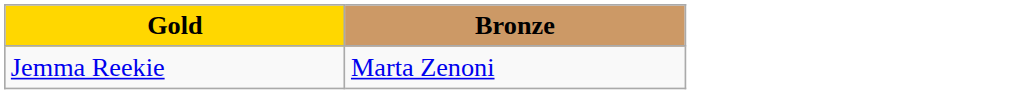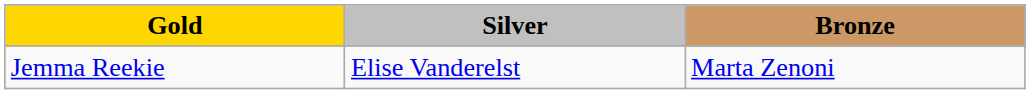+ column: Silver | Elise Vanderelst
